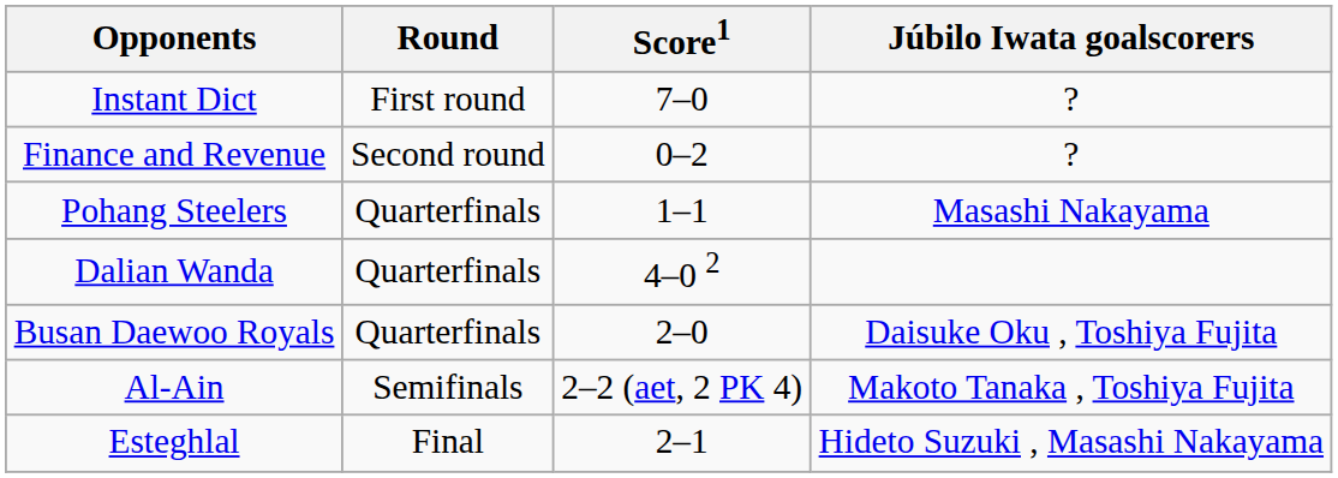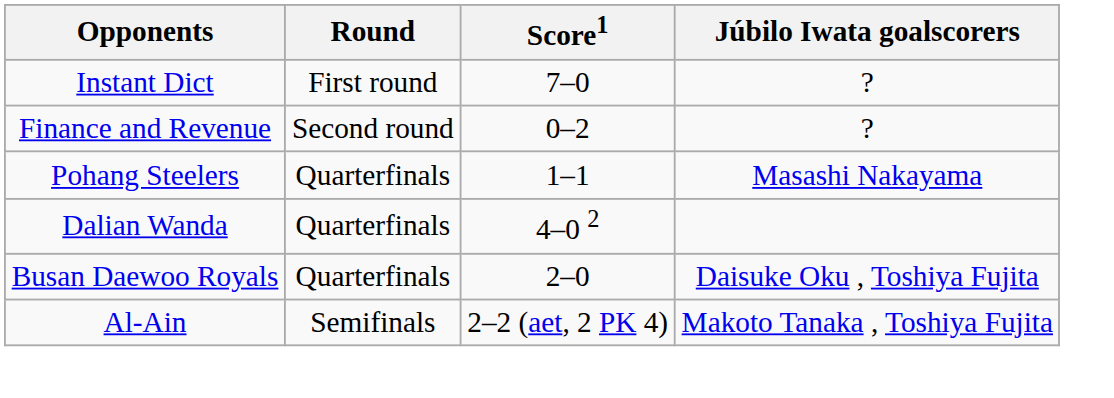- row: Esteghlal | Final | 2–1 | Hideto Suzuki , Masashi Nakayama
